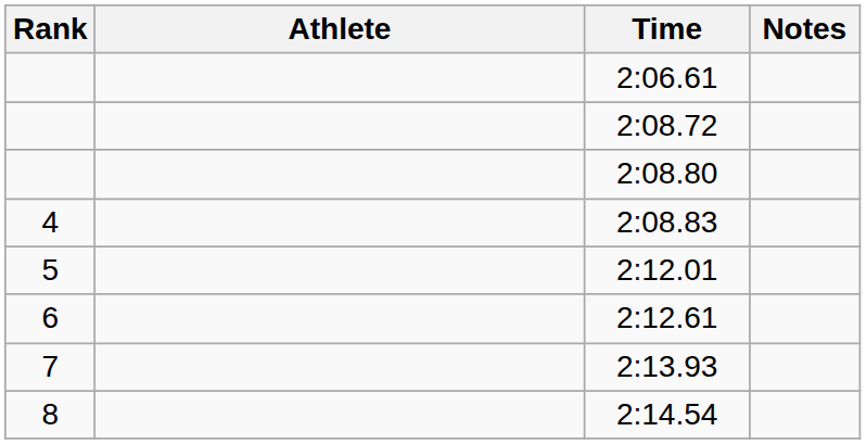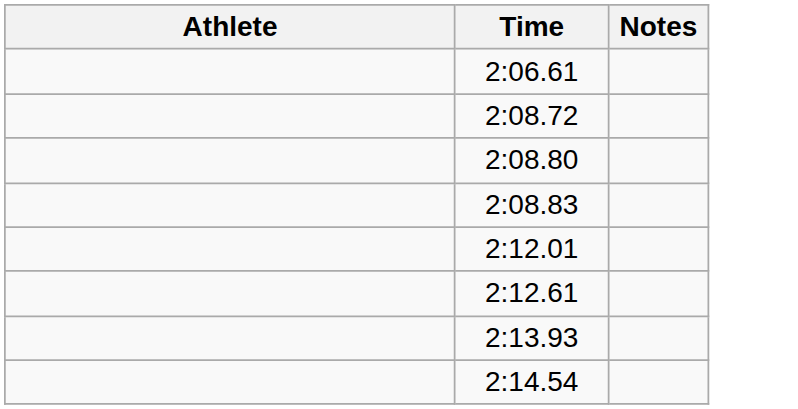- column: Rank | 4 | 5 | 6 | 7 | 8
